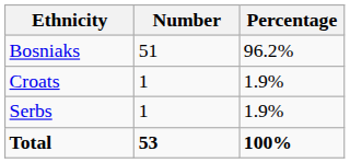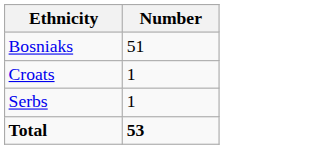- column: Percentage | 96.2% | 1.9% | 1.9% | 100%
